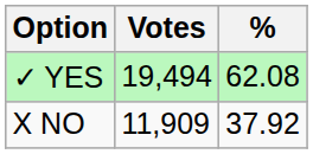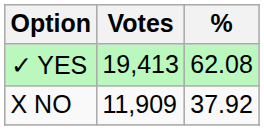✓ YES | Votes: 19,494 -> 19,413
